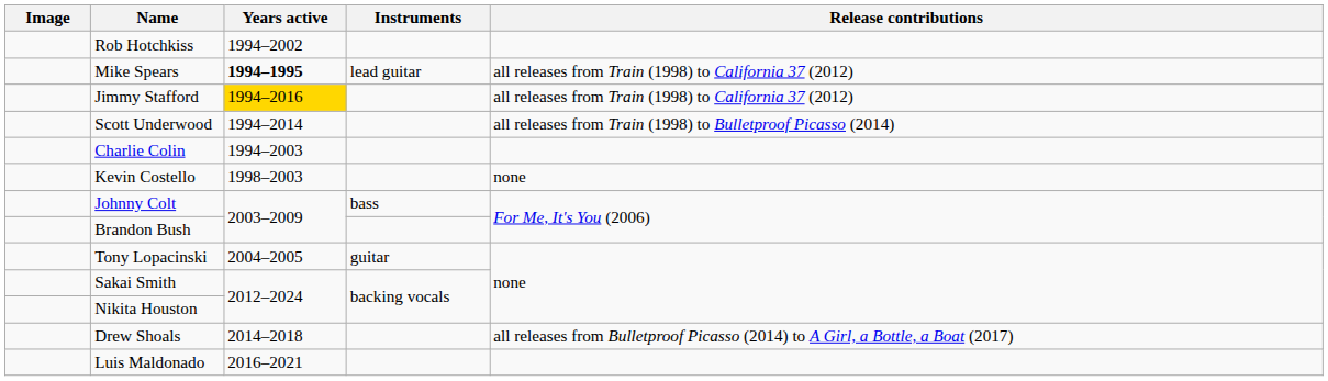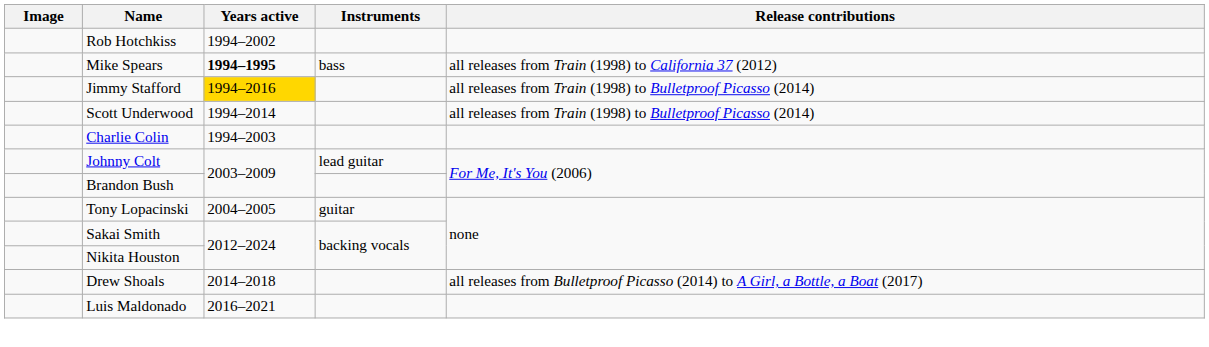Mike Spears | Instruments: lead guitar -> bass
Jimmy Stafford | Release contributions: all releases from Train (1998) to California 37 (2012) -> all releases from Train (1998) to Bulletproof Picasso (2014)
- row: Kevin Costello | 1998–2003 | none
Johnny Colt | Instruments: bass -> lead guitar
